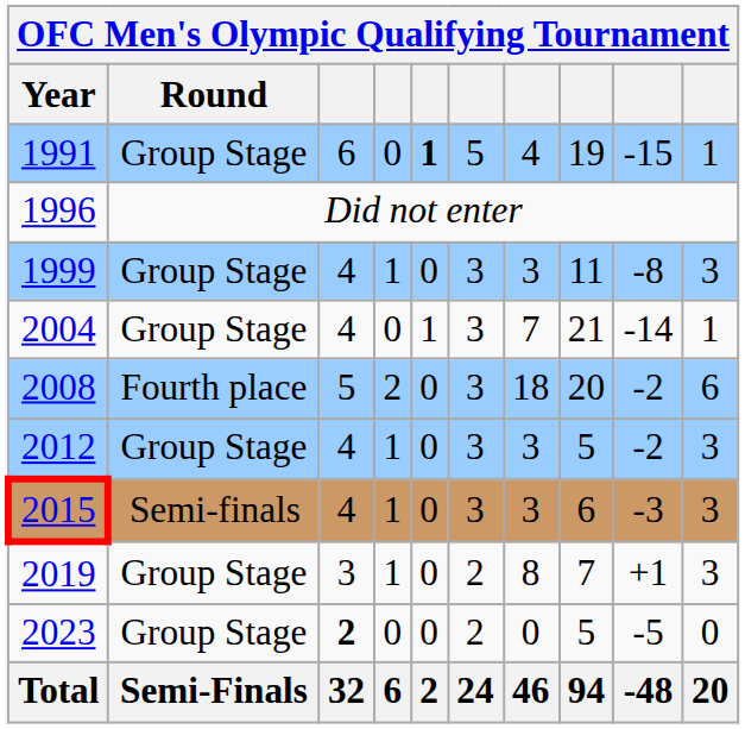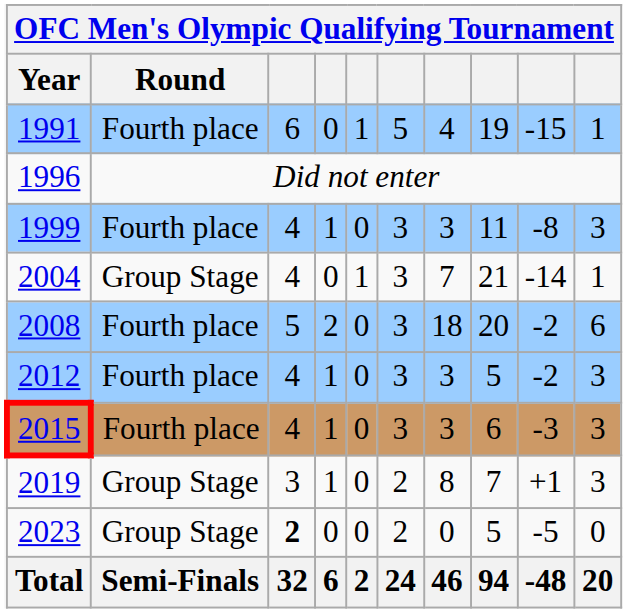1991 | Round: Group Stage -> Fourth place
1991 | column 5: bold -> normal
1999 | Round: Group Stage -> Fourth place
2012 | Round: Group Stage -> Fourth place
2015 | Round: Semi-finals -> Fourth place
